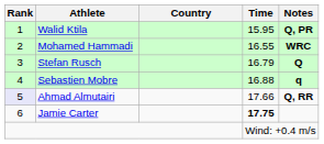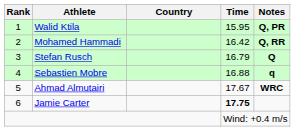Mohamed Hammadi | Time: 16.55 -> 16.42
Mohamed Hammadi | Notes: WRC -> Q, RR
Ahmad Almutairi | Rank: lavender background -> no background
Ahmad Almutairi | Time: 17.66 -> 17.67
Ahmad Almutairi | Notes: Q, RR -> WRC
